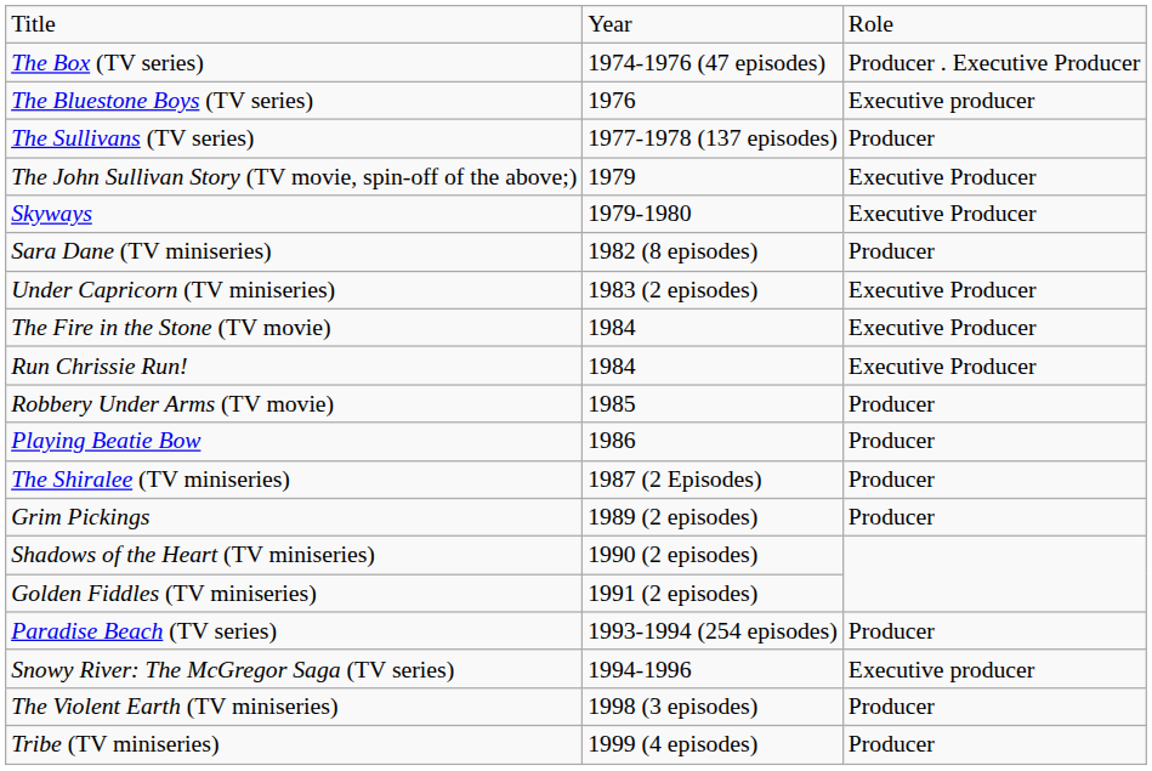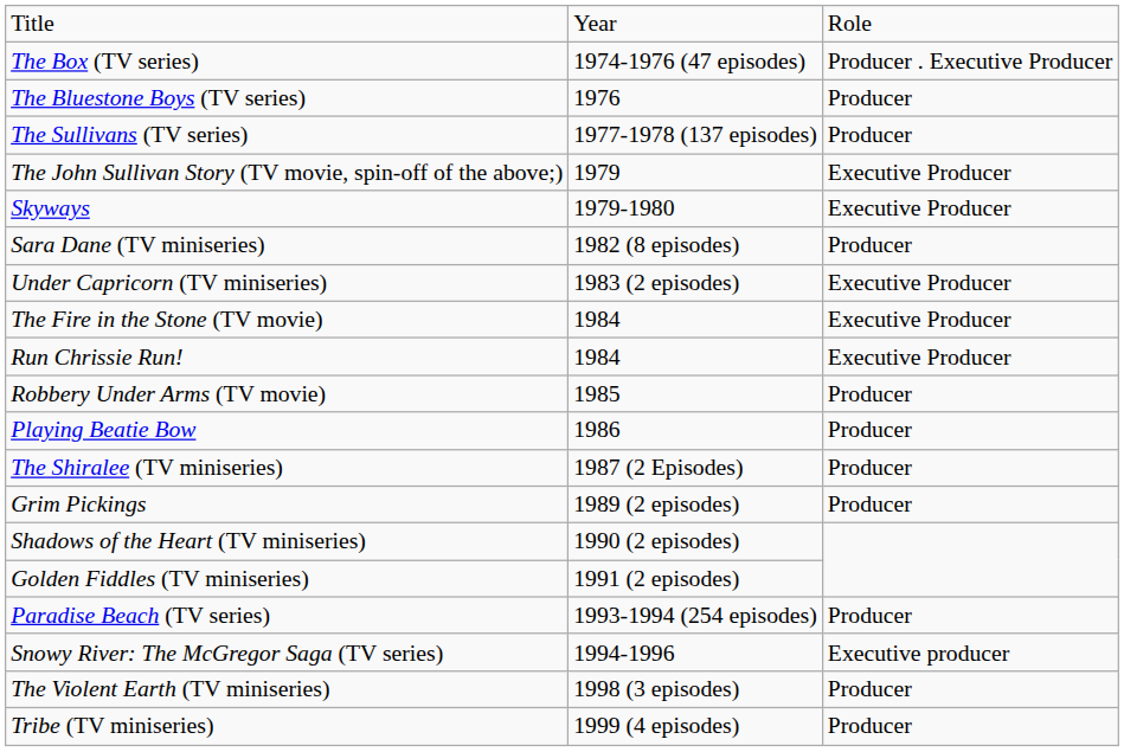The Bluestone Boys (TV series) | column 3: Executive producer -> Producer
